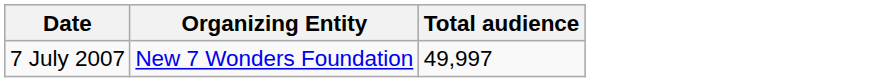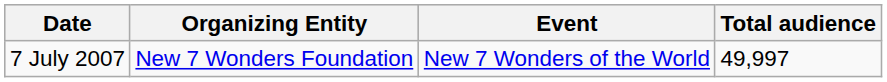+ column: Event | New 7 Wonders of the World
